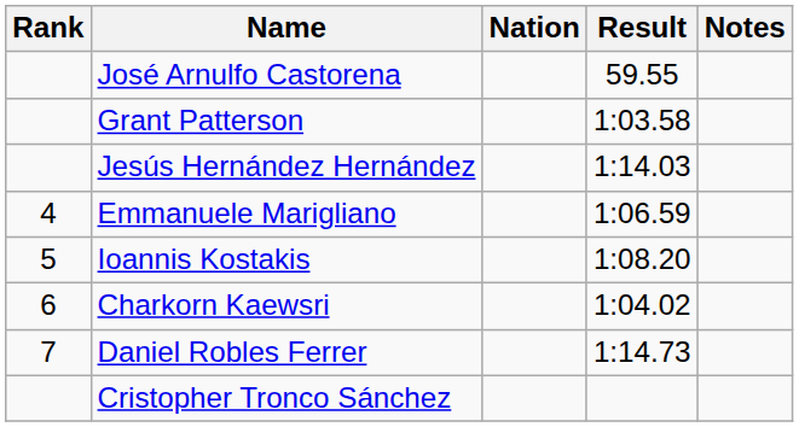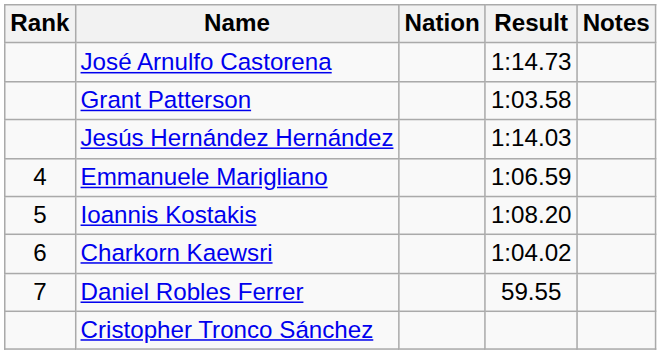José Arnulfo Castorena | Result: 59.55 -> 1:14.73
Daniel Robles Ferrer | Result: 1:14.73 -> 59.55
